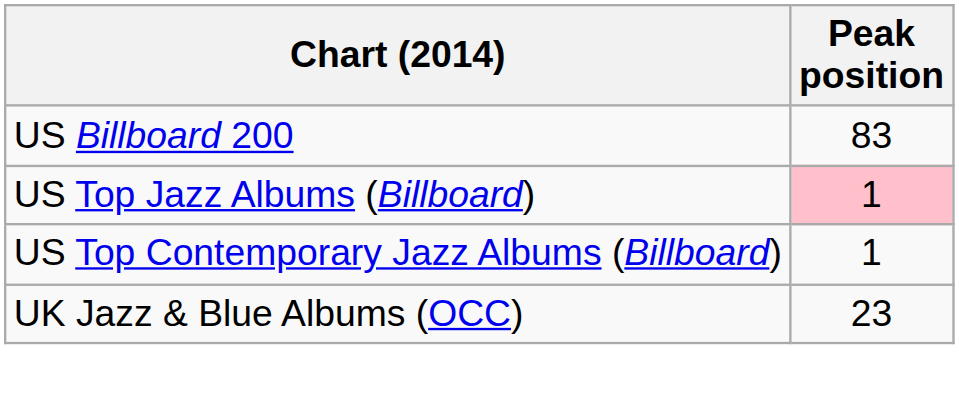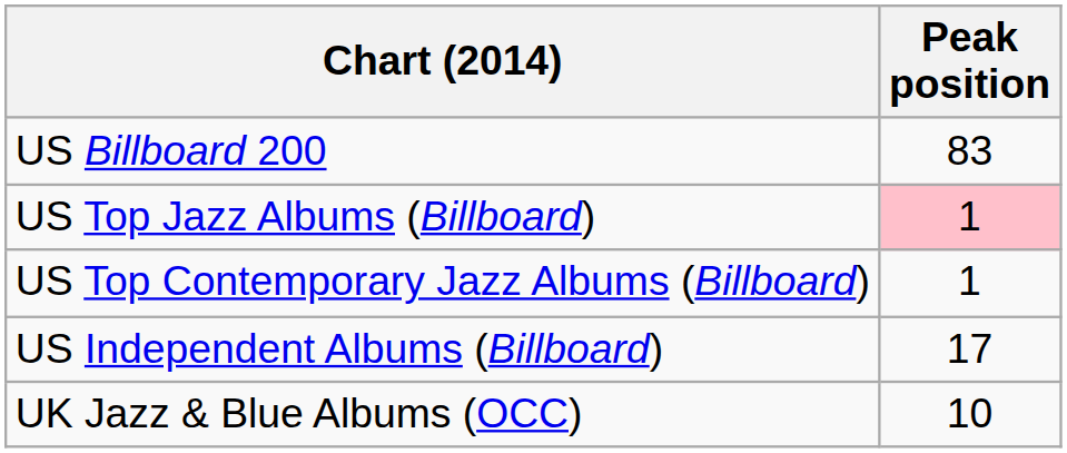+ row: US Independent Albums (Billboard) | 17
UK Jazz & Blue Albums (OCC) | Peak position: 23 -> 10
